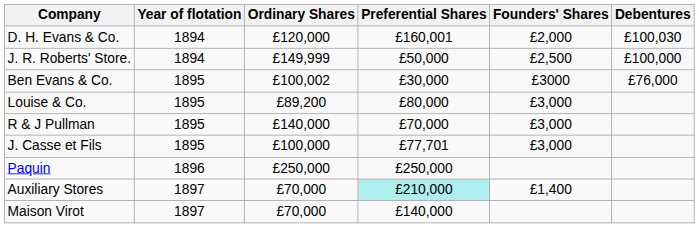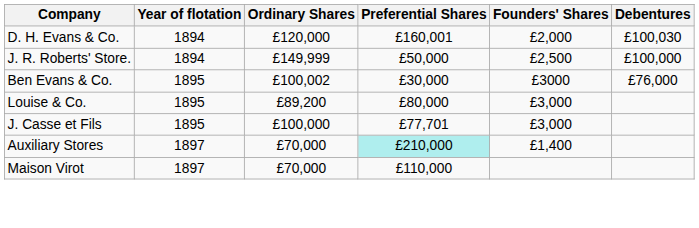- row: R & J Pullman | 1895 | £140,000 | £70,000 | £3,000
- row: Paquin | 1896 | £250,000 | £250,000
Maison Virot | Preferential Shares: £140,000 -> £110,000
